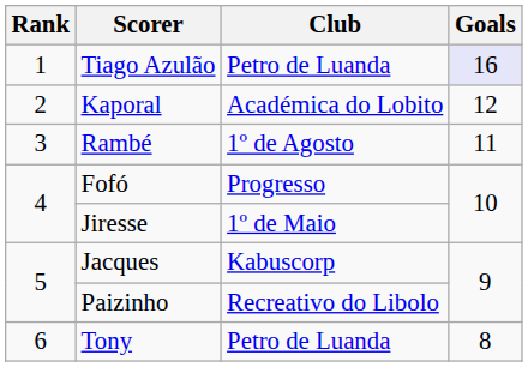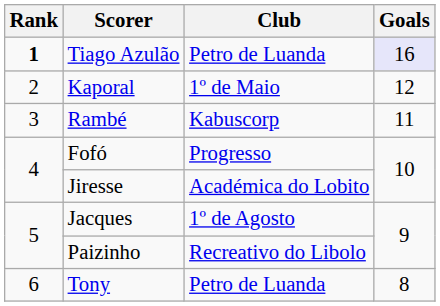Tiago Azulão | Rank: normal -> bold
Kaporal | Club: Académica do Lobito -> 1º de Maio
Rambé | Club: 1º de Agosto -> Kabuscorp
Jiresse | Club: 1º de Maio -> Académica do Lobito
Jacques | Club: Kabuscorp -> 1º de Agosto
